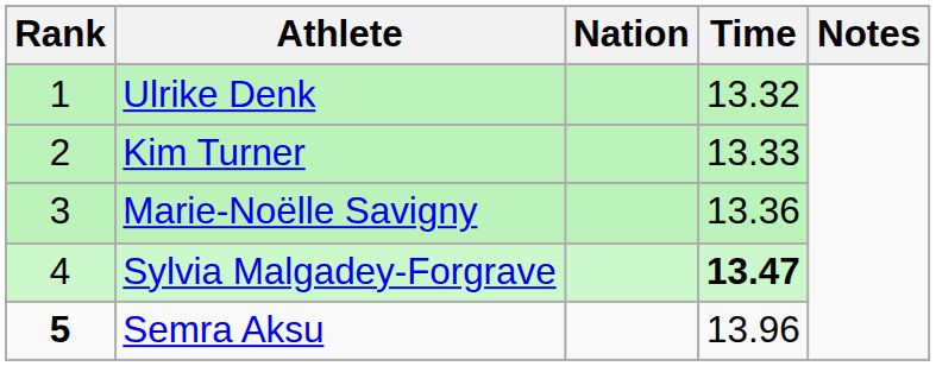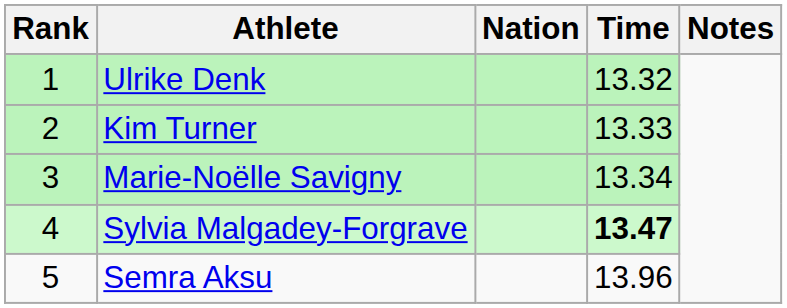Marie-Noëlle Savigny | Time: 13.36 -> 13.34
Semra Aksu | Rank: bold -> normal
